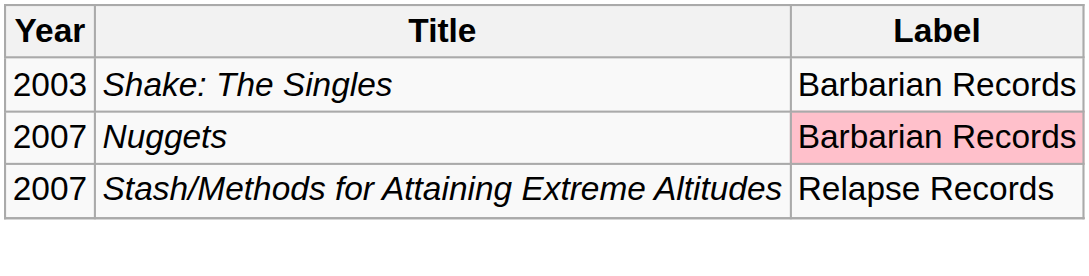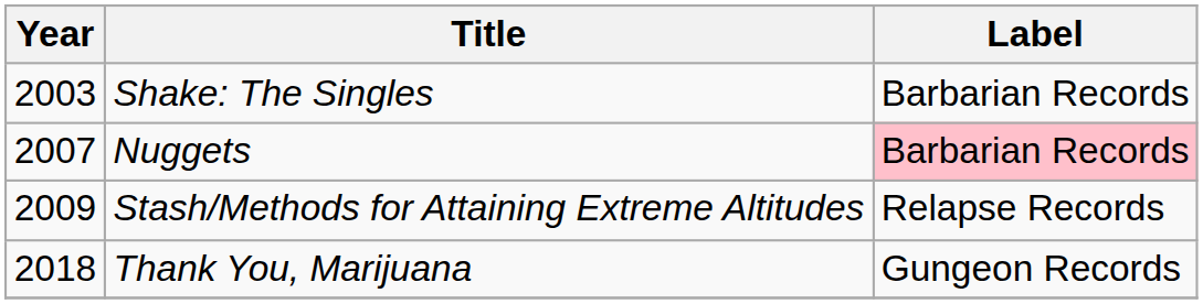Stash/Methods for Attaining Extreme Altitudes | Year: 2007 -> 2009
+ row: 2018 | Thank You, Marijuana | Gungeon Records
